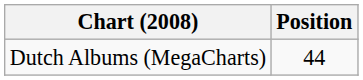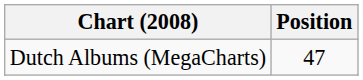Dutch Albums (MegaCharts) | Position: 44 -> 47
